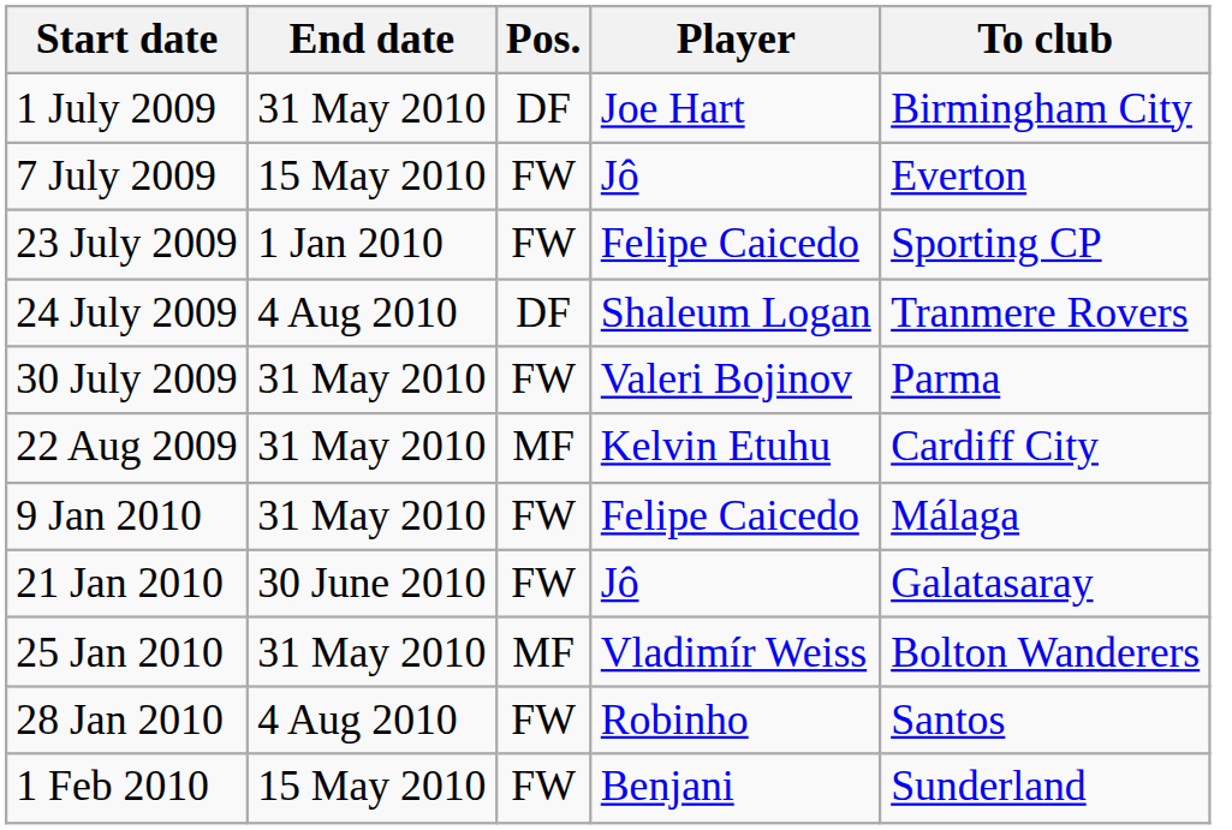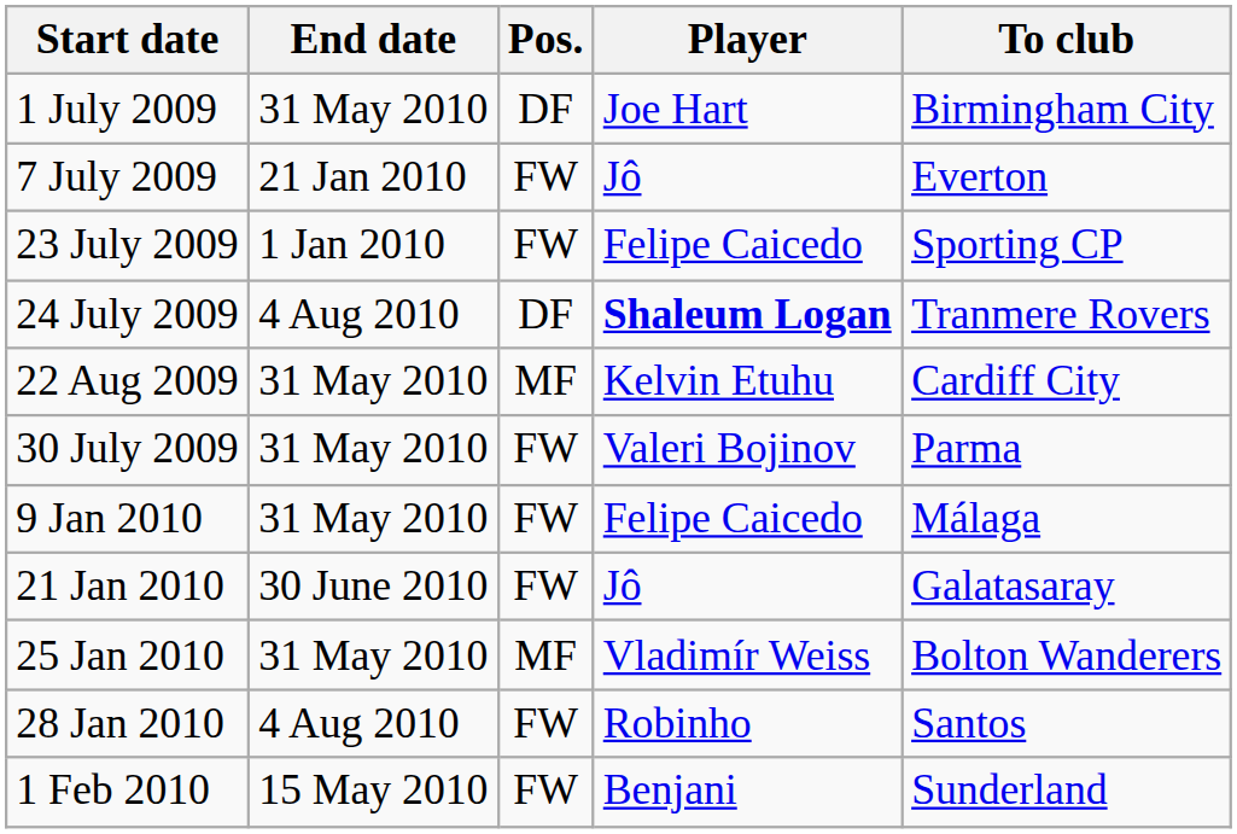7 July 2009 | End date: 15 May 2010 -> 21 Jan 2010
24 July 2009 | Player: normal -> bold
rows swapped: 30 July 2009 <-> 22 Aug 2009
